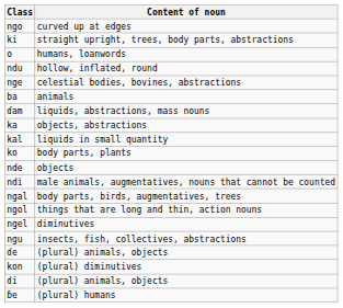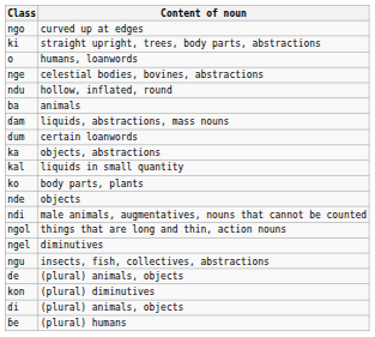rows swapped: nge <-> ndu
+ row: ɗum | certain loanwords
- row: ngal | body parts, birds, augmentatives, trees
